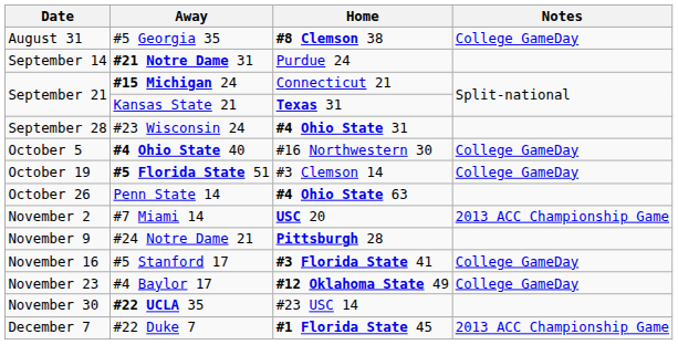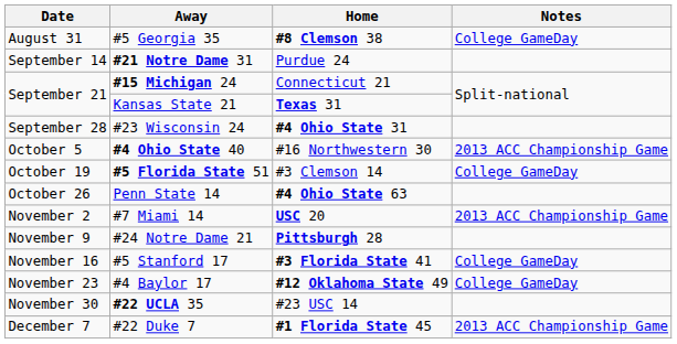#4 Ohio State 40 | Notes: College GameDay -> 2013 ACC Championship Game
